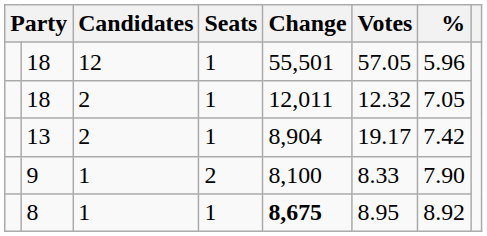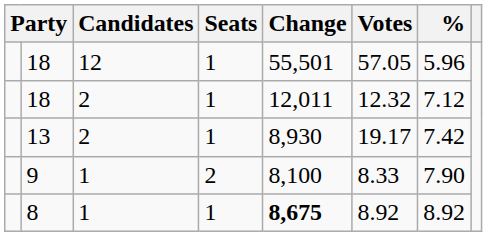18 / 2 | %: 7.05 -> 7.12
13 | Change: 8,904 -> 8,930
8 | Votes: 8.95 -> 8.92
